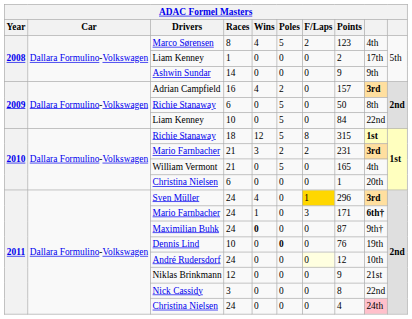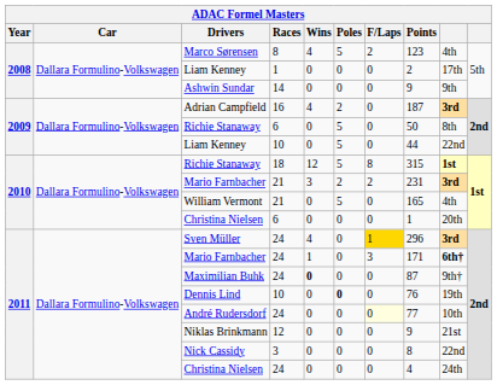Adrian Campfield | Points: 157 -> 187
Liam Kenney / 10 | Points: 84 -> 44
André Rudersdorf | Points: 12 -> 77
Christina Nielsen / 24 | column 9: pink background -> no background
